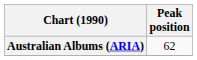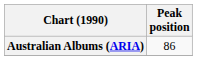Australian Albums (ARIA) | Peak position: 62 -> 86
